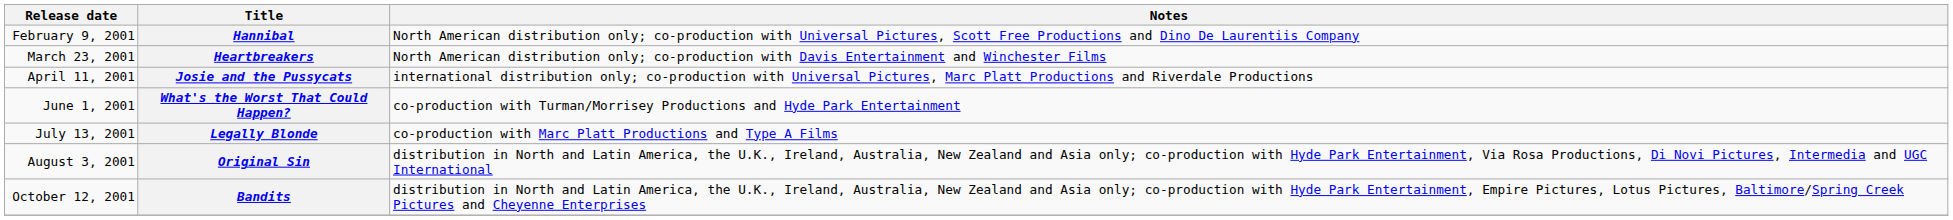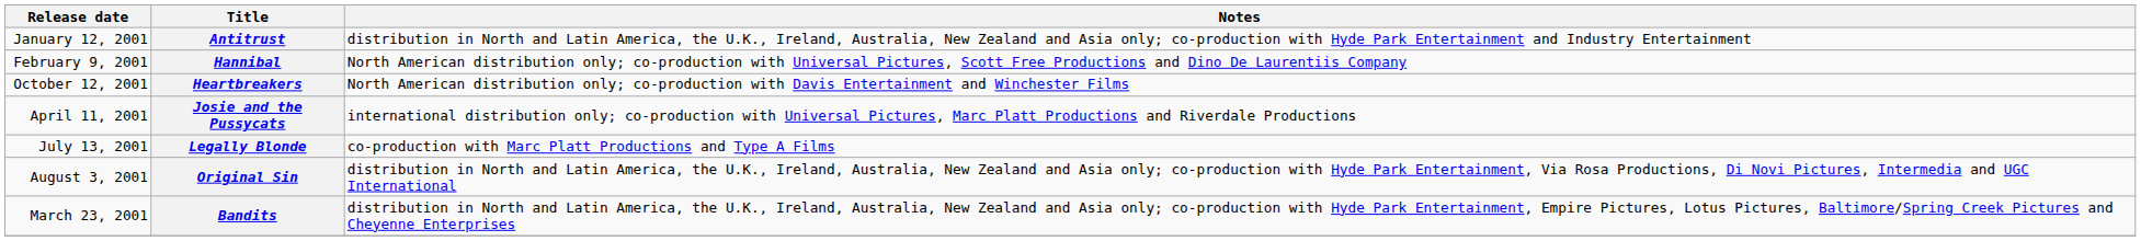+ row: January 12, 2001 | Antitrust | distribution in North and Latin America, the U.K., Ireland, Australia, New Zealand and Asia only; co-production with Hyde Park Entertainment and Industry Entertainment
Heartbreakers | Release date: March 23, 2001 -> October 12, 2001
- row: June 1, 2001 | What's the Worst That Could Happen? | co-production with Turman/Morrisey Productions and Hyde Park Entertainment
Bandits | Release date: October 12, 2001 -> March 23, 2001
